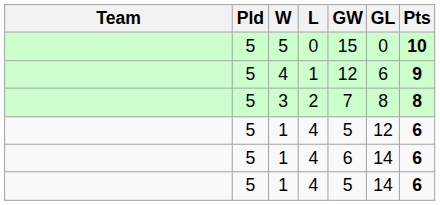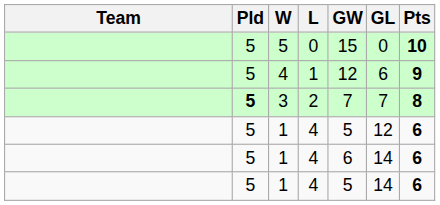3 | Pld: normal -> bold
3 | GL: 8 -> 7
